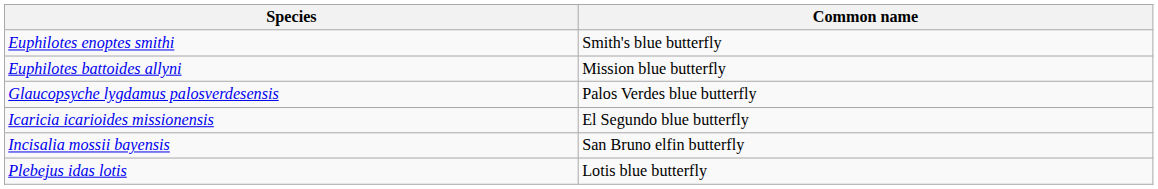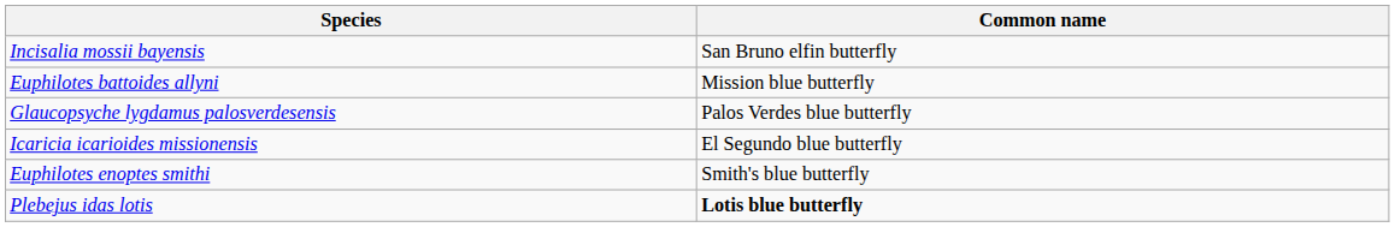rows swapped: Euphilotes enoptes smithi <-> Incisalia mossii bayensis
Plebejus idas lotis | Common name: normal -> bold
